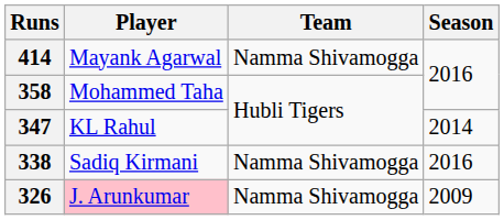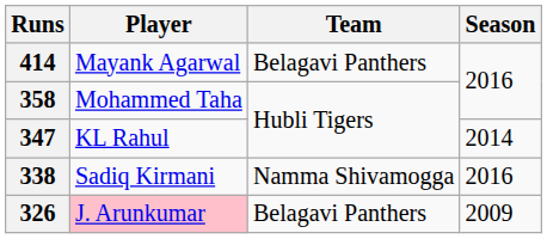414 | Team: Namma Shivamogga -> Belagavi Panthers
326 | Team: Namma Shivamogga -> Belagavi Panthers
